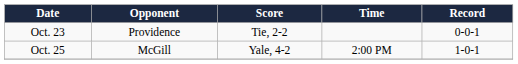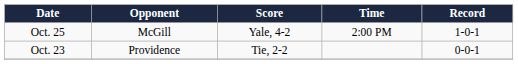rows swapped: Oct. 23 <-> Oct. 25
